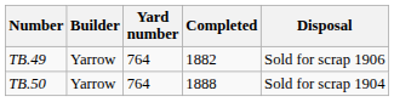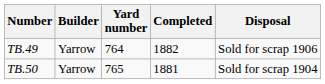TB.50 | Yard number: 764 -> 765
TB.50 | Completed: 1888 -> 1881
